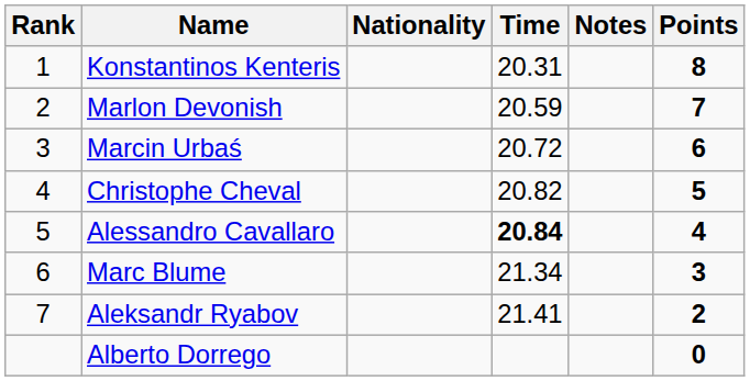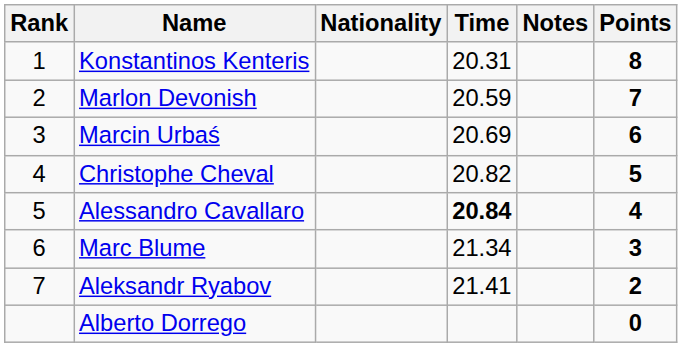Marcin Urbaś | Time: 20.72 -> 20.69
